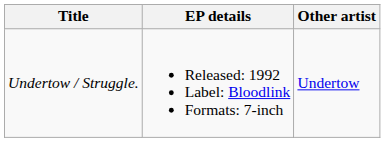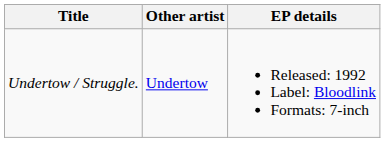columns swapped: Other artist <-> EP details
